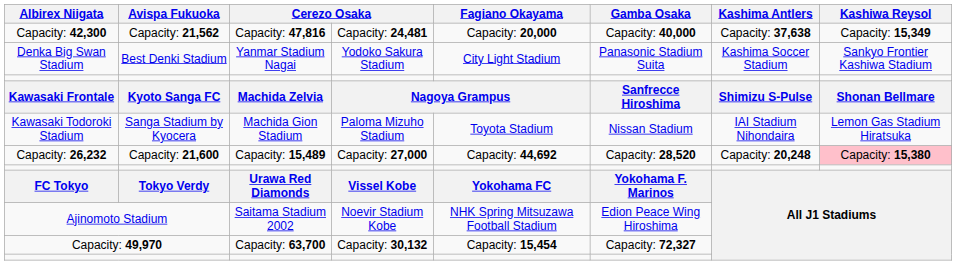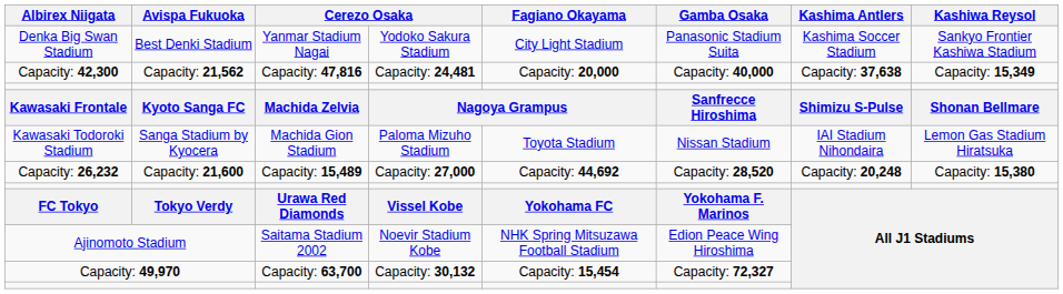rows swapped: Denka Big Swan Stadium <-> Capacity: 42,300
Capacity: 26,232 | Kashiwa Reysol: pink background -> no background
